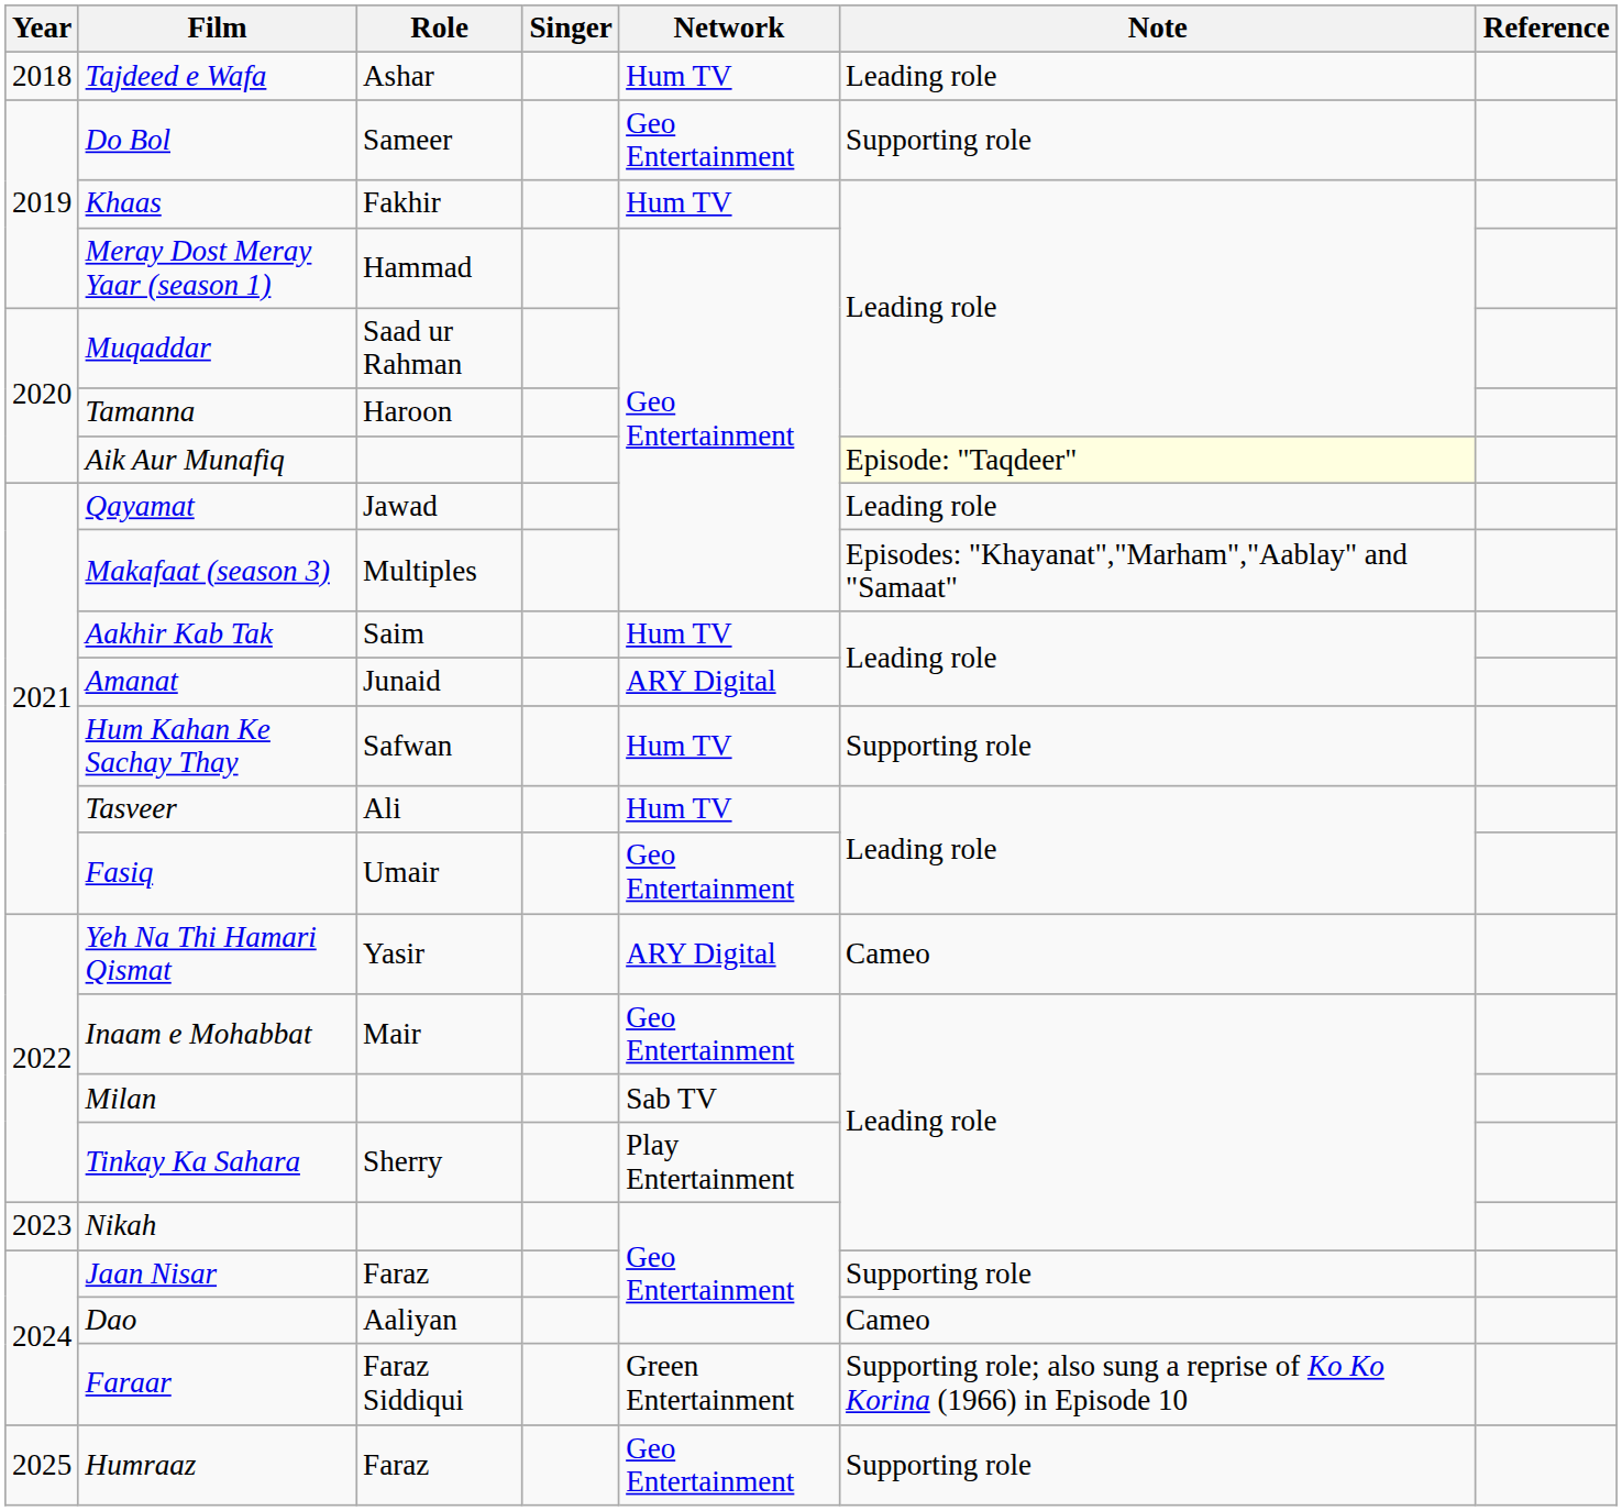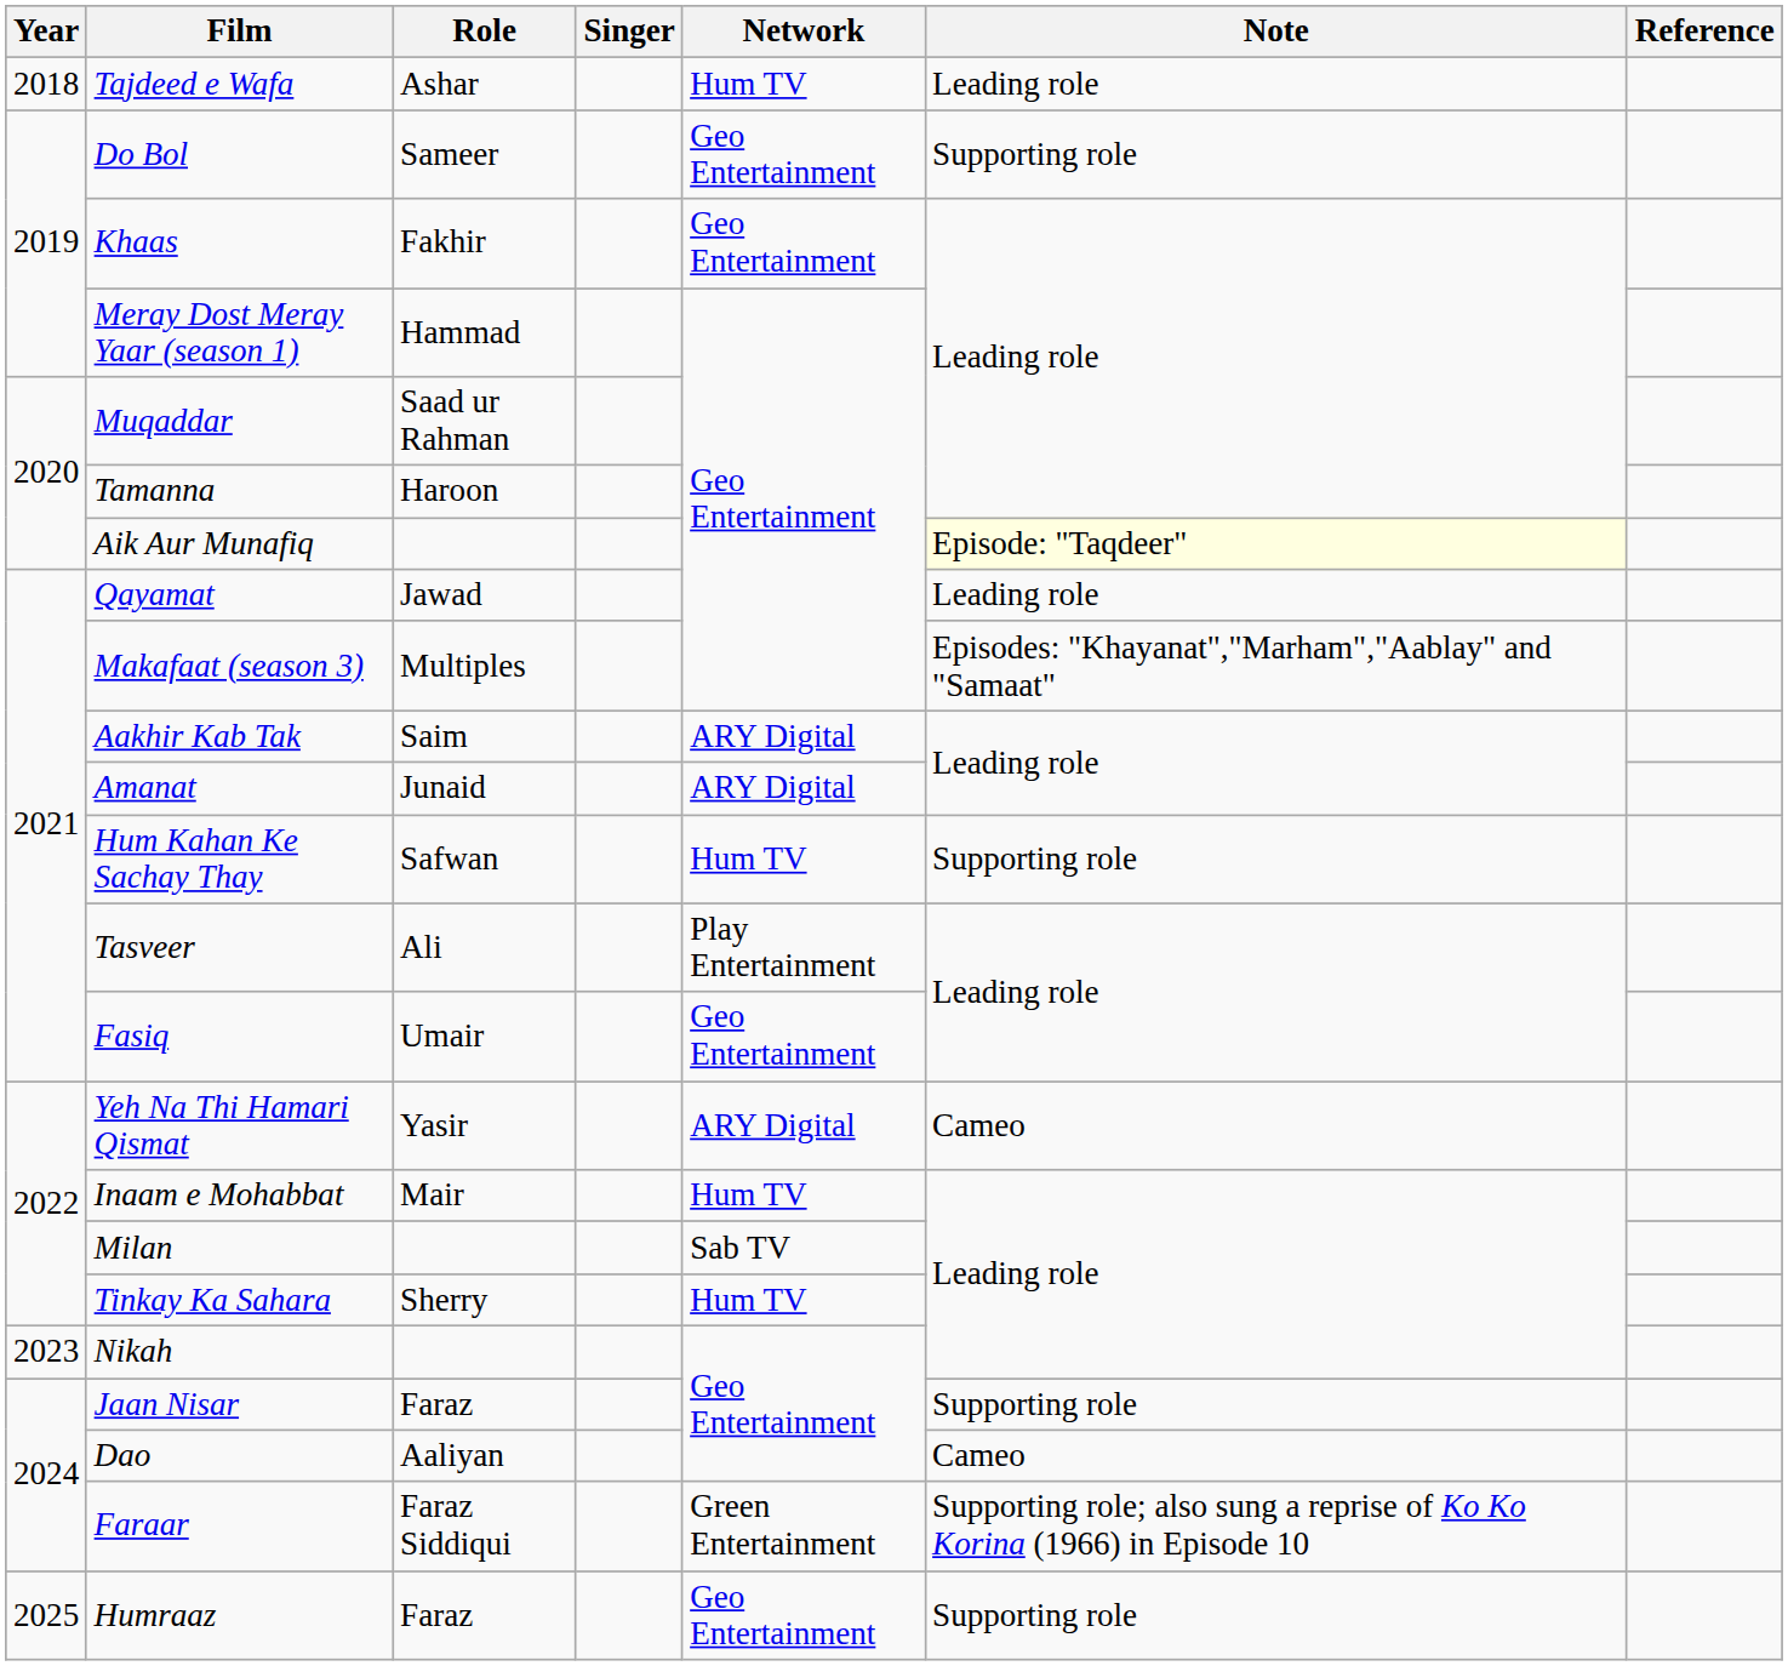Khaas | Network: Hum TV -> Geo Entertainment
Aakhir Kab Tak | Network: Hum TV -> ARY Digital
Tasveer | Network: Hum TV -> Play Entertainment
Inaam e Mohabbat | Network: Geo Entertainment -> Hum TV
Tinkay Ka Sahara | Network: Play Entertainment -> Hum TV
